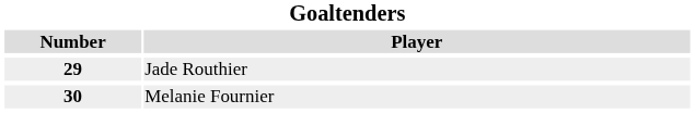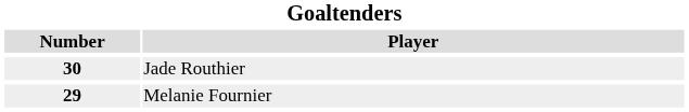Jade Routhier | Number: 29 -> 30
Melanie Fournier | Number: 30 -> 29
